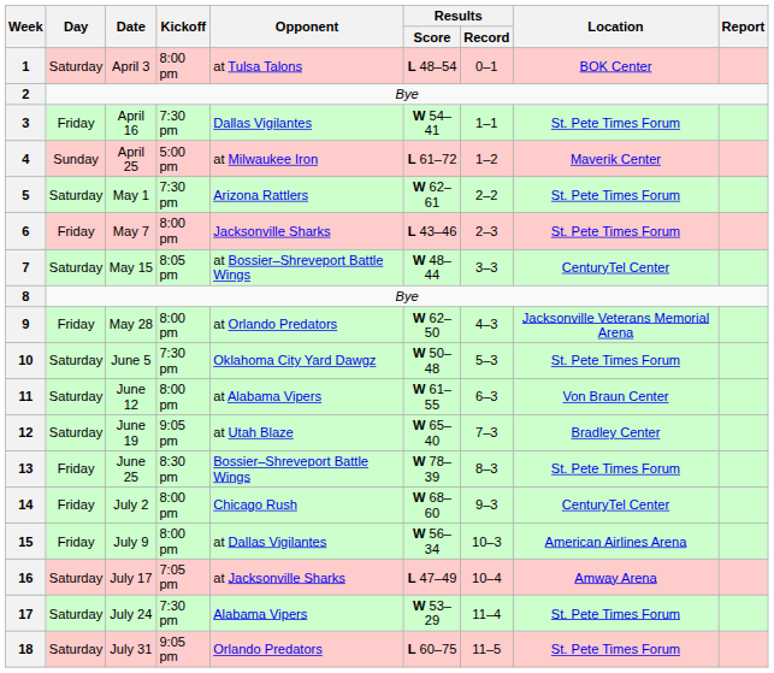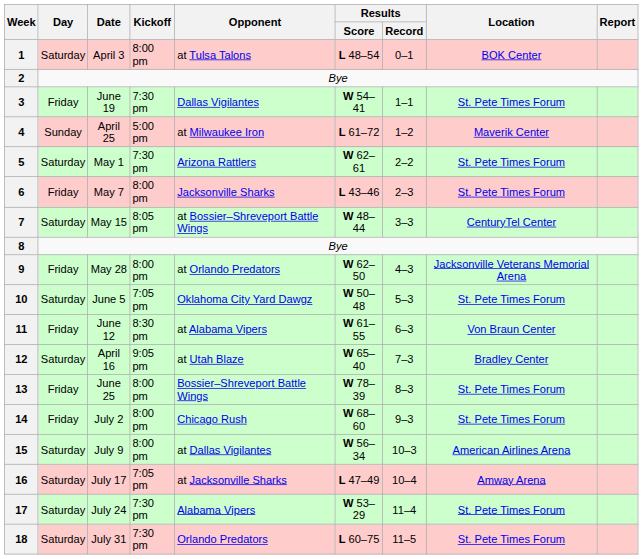3 | Date: April 16 -> June 19
10 | Kickoff: 7:30 pm -> 7:05 pm
11 | Day: Saturday -> Friday
11 | Kickoff: 8:00 pm -> 8:30 pm
12 | Date: June 19 -> April 16
13 | Kickoff: 8:30 pm -> 8:00 pm
14 | Location: CenturyTel Center -> St. Pete Times Forum
15 | Day: Friday -> Saturday
18 | Kickoff: 9:05 pm -> 7:30 pm
